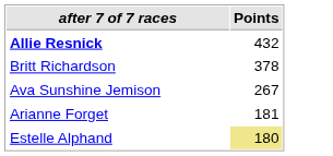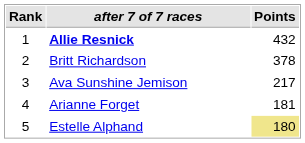+ column: Rank | 1 | 2 | 3 | 4 | 5
Ava Sunshine Jemison | Points: 267 -> 217
